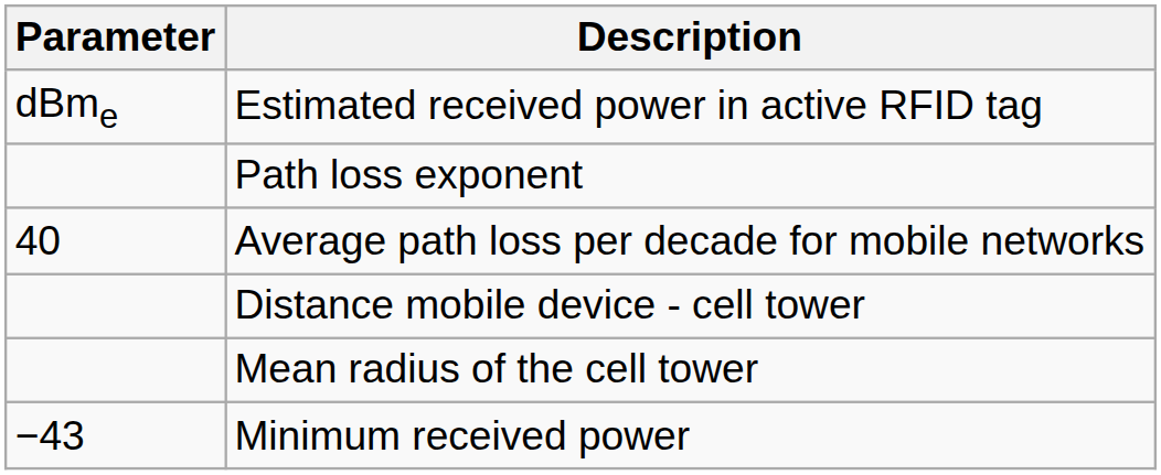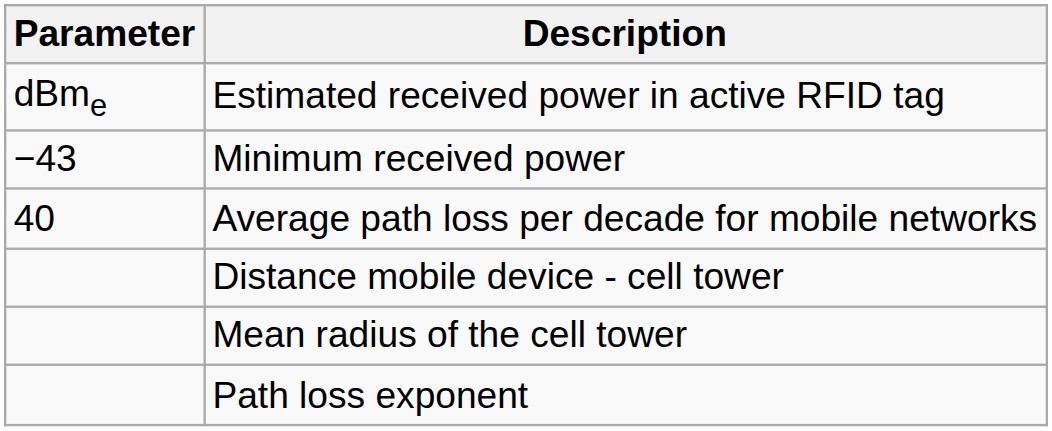rows swapped: Minimum received power <-> Path loss exponent
